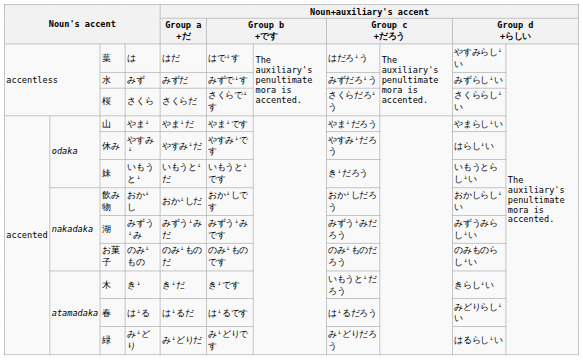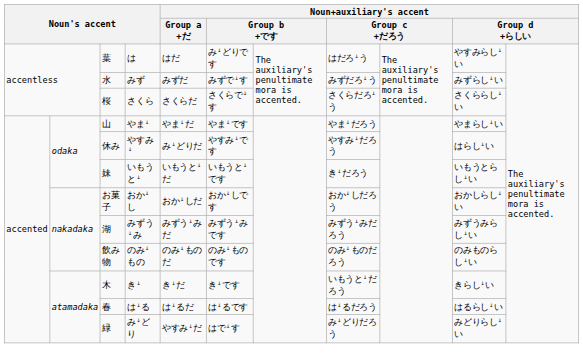は | column 6: はでꜜす -> みꜜどりです
やすみꜜ | Noun+auxiliary's accent / Group a +だ: やすみꜜだ -> みꜜどりだ
おかꜜし | column 3: 飲み物 -> お菓子
のみꜜもの | column 3: お菓子 -> 飲み物
はꜜる | column 10: みどりらしꜜい -> はるらしꜜい
みꜜどり | Noun+auxiliary's accent / Group a +だ: みꜜどりだ -> やすみꜜだ
みꜜどり | column 6: みꜜどりです -> はでꜜす
みꜜどり | column 10: はるらしꜜい -> みどりらしꜜい
